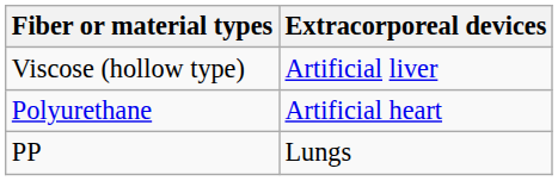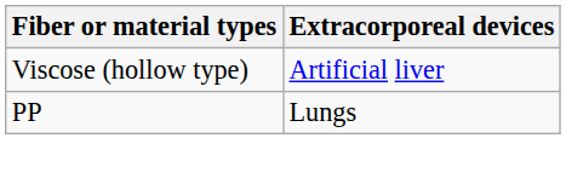- row: Polyurethane | Artificial heart
